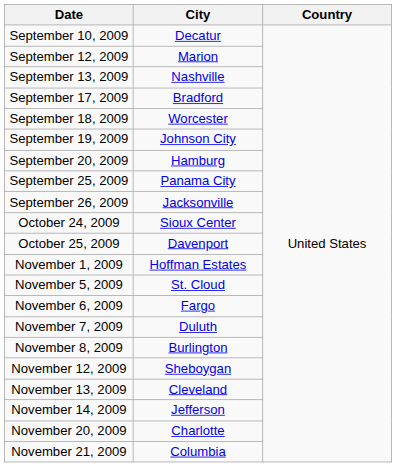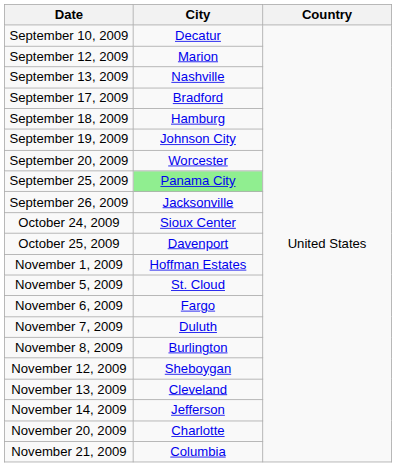September 18, 2009 | City: Worcester -> Hamburg
September 20, 2009 | City: Hamburg -> Worcester
September 25, 2009 | City: no background -> lightgreen background
